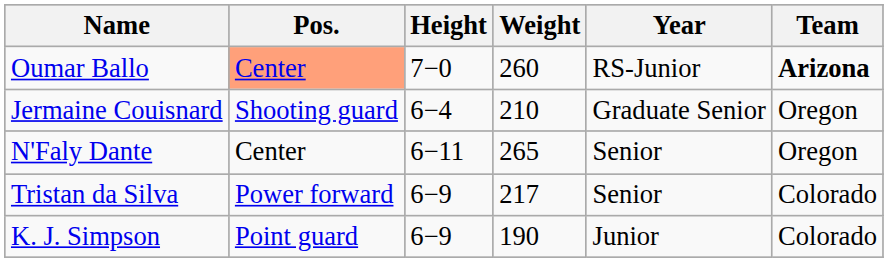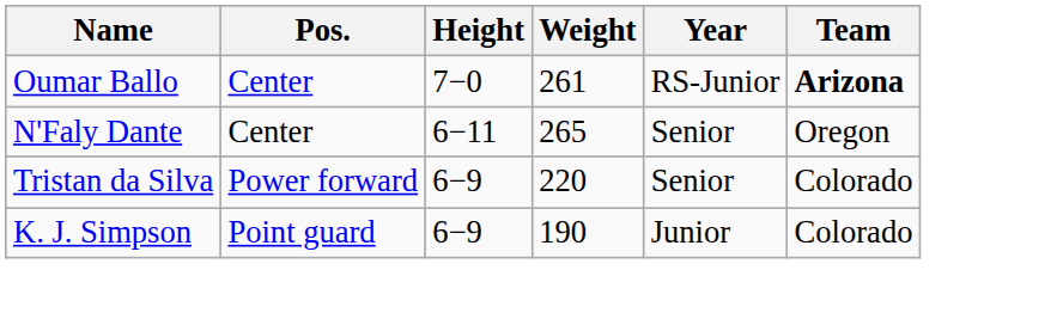Oumar Ballo | Pos.: lightsalmon background -> no background
Oumar Ballo | Weight: 260 -> 261
- row: Jermaine Couisnard | Shooting guard | 6−4 | 210 | Graduate Senior | Oregon
Tristan da Silva | Weight: 217 -> 220
